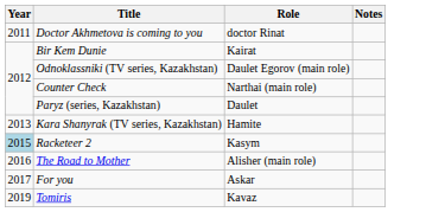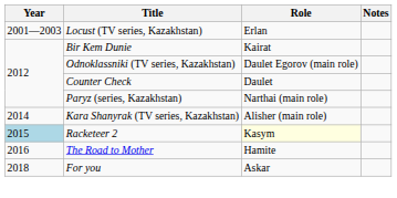+ row: 2001—2003 | Locust (TV series, Kazakhstan) | Erlan
- row: 2011 | Doctor Akhmetova is coming to you | doctor Rinat
Counter Check | Role: Narthai (main role) -> Daulet
Paryz (series, Kazakhstan) | Role: Daulet -> Narthai (main role)
Kara Shanyrak (TV series, Kazakhstan) | Year: 2013 -> 2014
Kara Shanyrak (TV series, Kazakhstan) | Role: Hamite -> Alisher (main role)
Racketeer 2 | Role: no background -> lightyellow background
The Road to Mother | Role: Alisher (main role) -> Hamite
For you | Year: 2017 -> 2018
- row: 2019 | Tomiris | Kavaz
